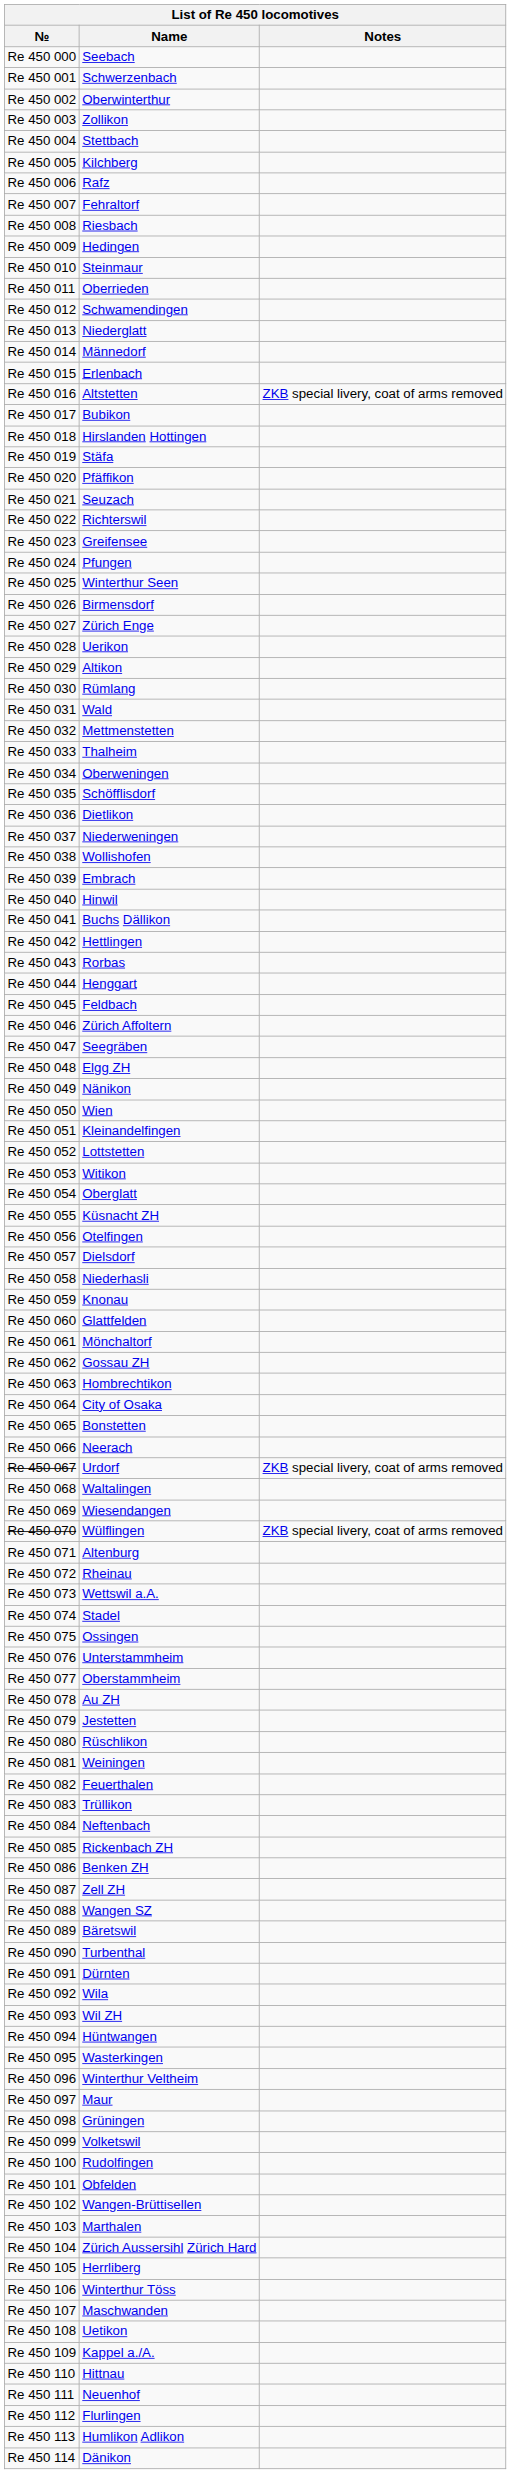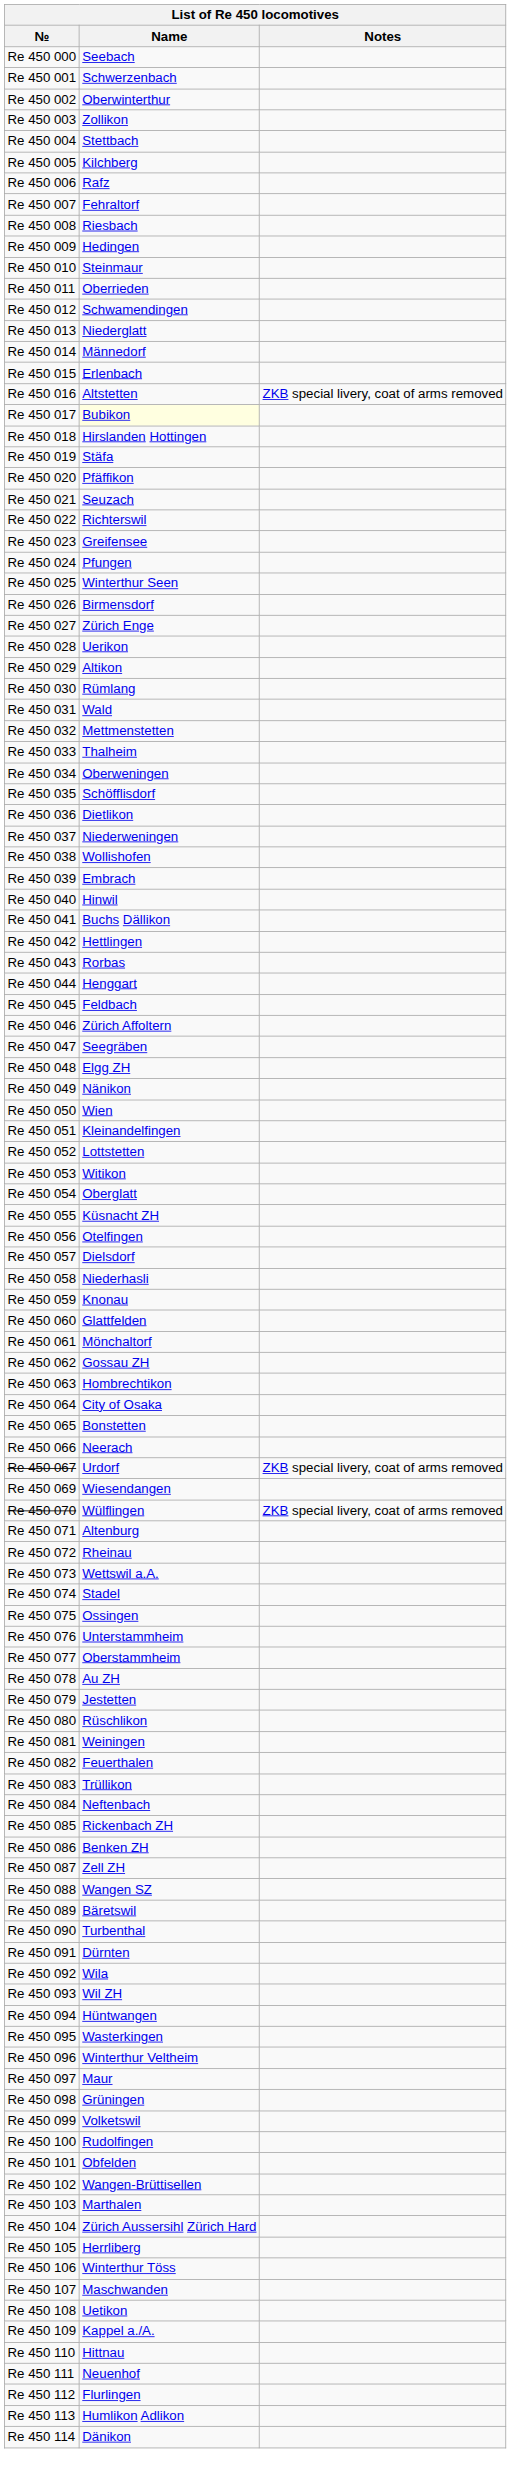Re 450 017 | Name: no background -> lightyellow background
- row: Re 450 068 | Waltalingen
